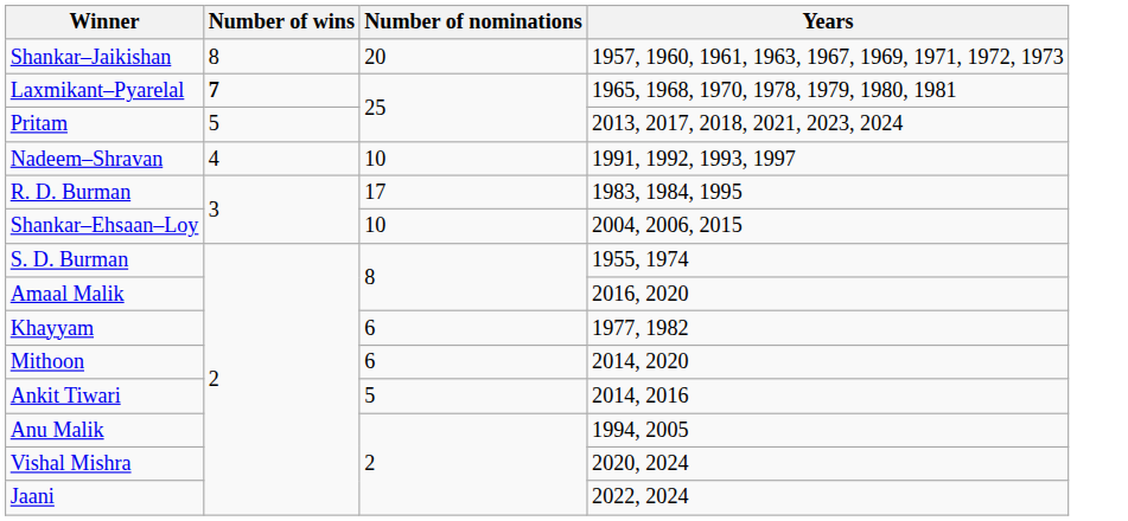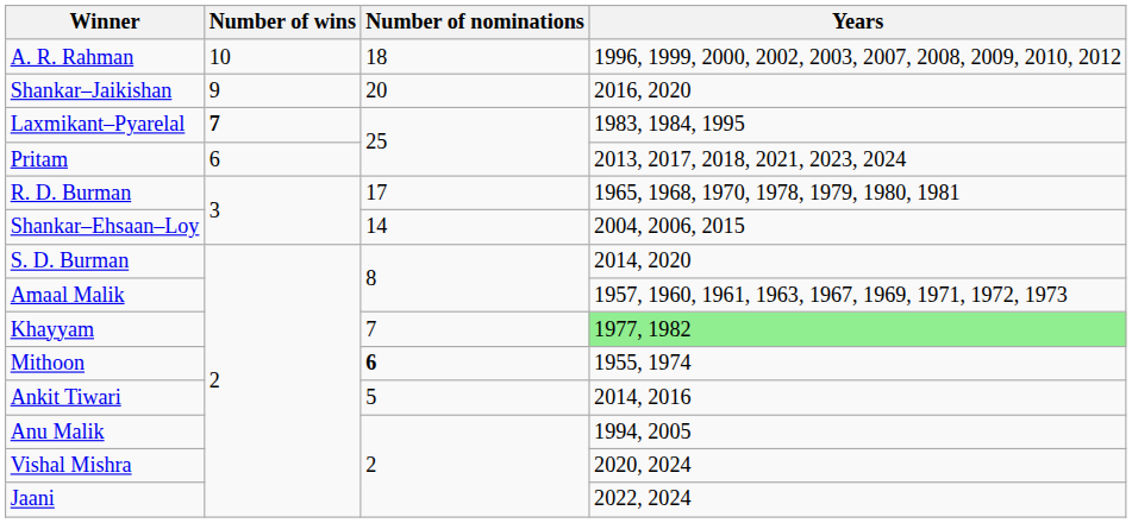+ row: A. R. Rahman | 10 | 18 | 1996, 1999, 2000, 2002, 2003, 2007, 2008, 2009, 2010, 2012
Shankar–Jaikishan | Number of wins: 8 -> 9
Shankar–Jaikishan | Years: 1957, 1960, 1961, 1963, 1967, 1969, 1971, 1972, 1973 -> 2016, 2020
Laxmikant–Pyarelal | Years: 1965, 1968, 1970, 1978, 1979, 1980, 1981 -> 1983, 1984, 1995
Pritam | Number of wins: 5 -> 6
- row: Nadeem–Shravan | 4 | 10 | 1991, 1992, 1993, 1997
R. D. Burman | Years: 1983, 1984, 1995 -> 1965, 1968, 1970, 1978, 1979, 1980, 1981
Shankar–Ehsaan–Loy | Number of nominations: 10 -> 14
S. D. Burman | Years: 1955, 1974 -> 2014, 2020
Amaal Malik | Years: 2016, 2020 -> 1957, 1960, 1961, 1963, 1967, 1969, 1971, 1972, 1973
Khayyam | Number of nominations: 6 -> 7
Khayyam | Years: no background -> lightgreen background
Mithoon | Number of nominations: normal -> bold
Mithoon | Years: 2014, 2020 -> 1955, 1974
